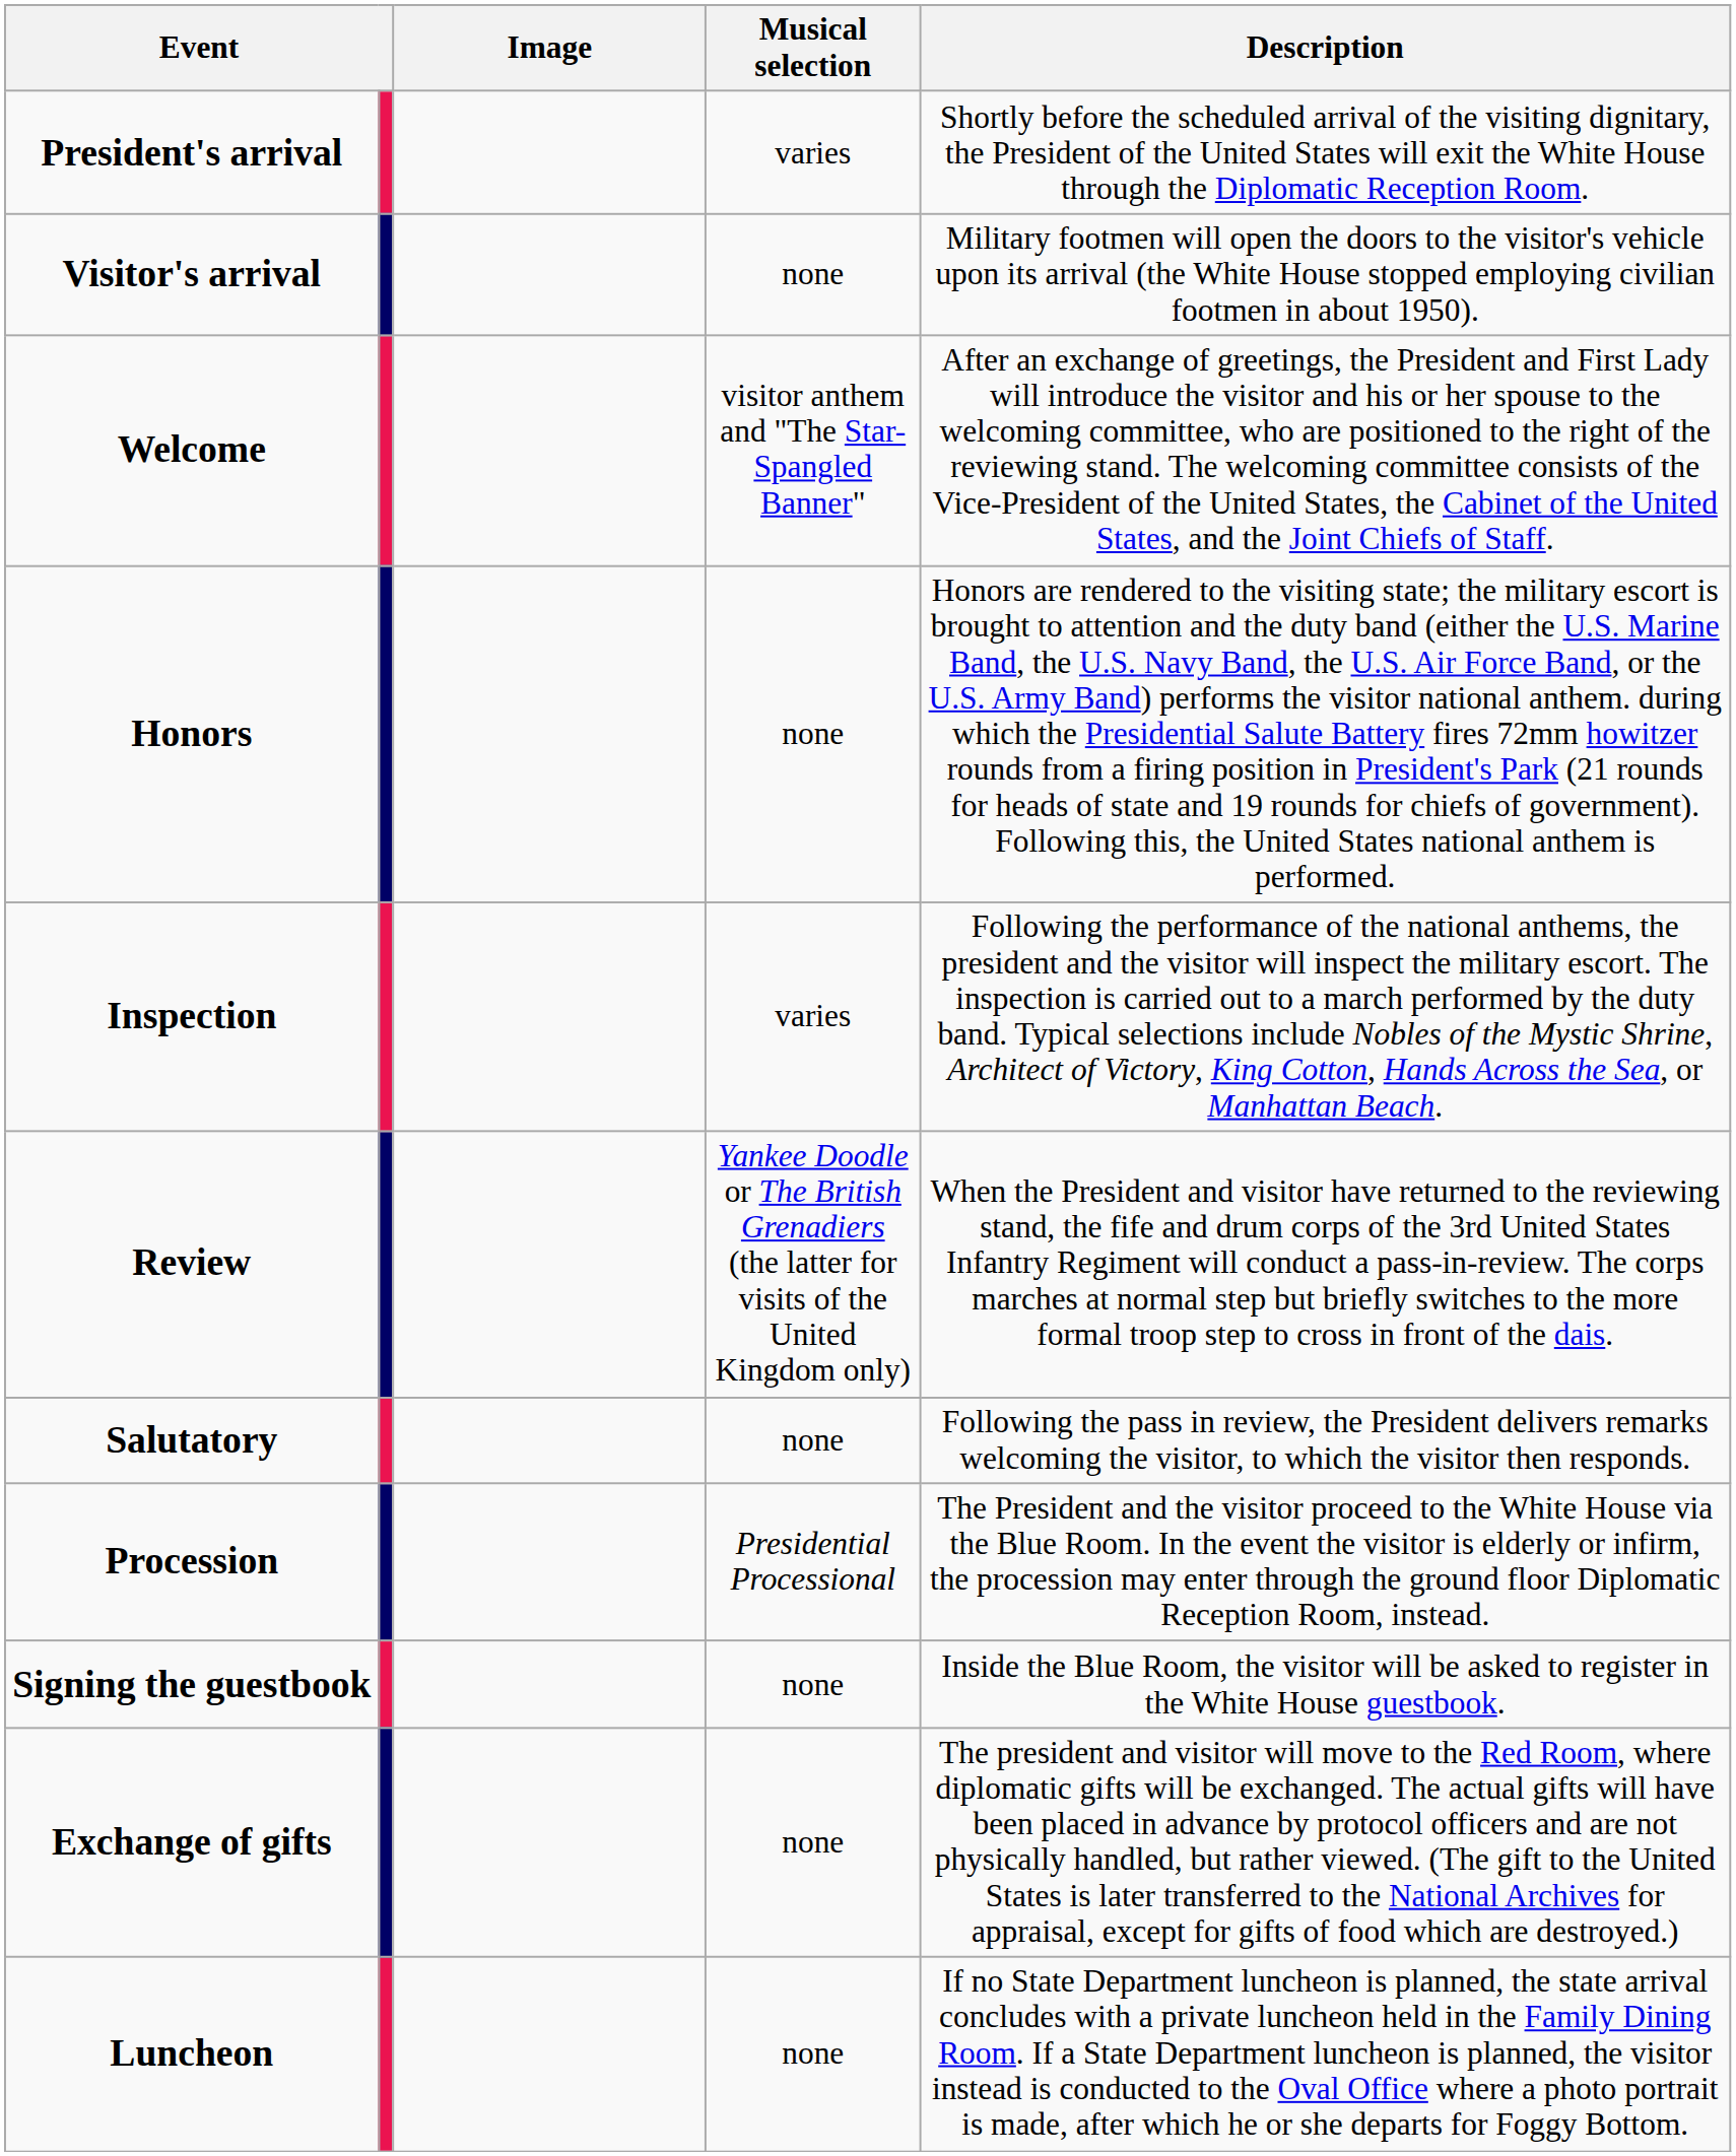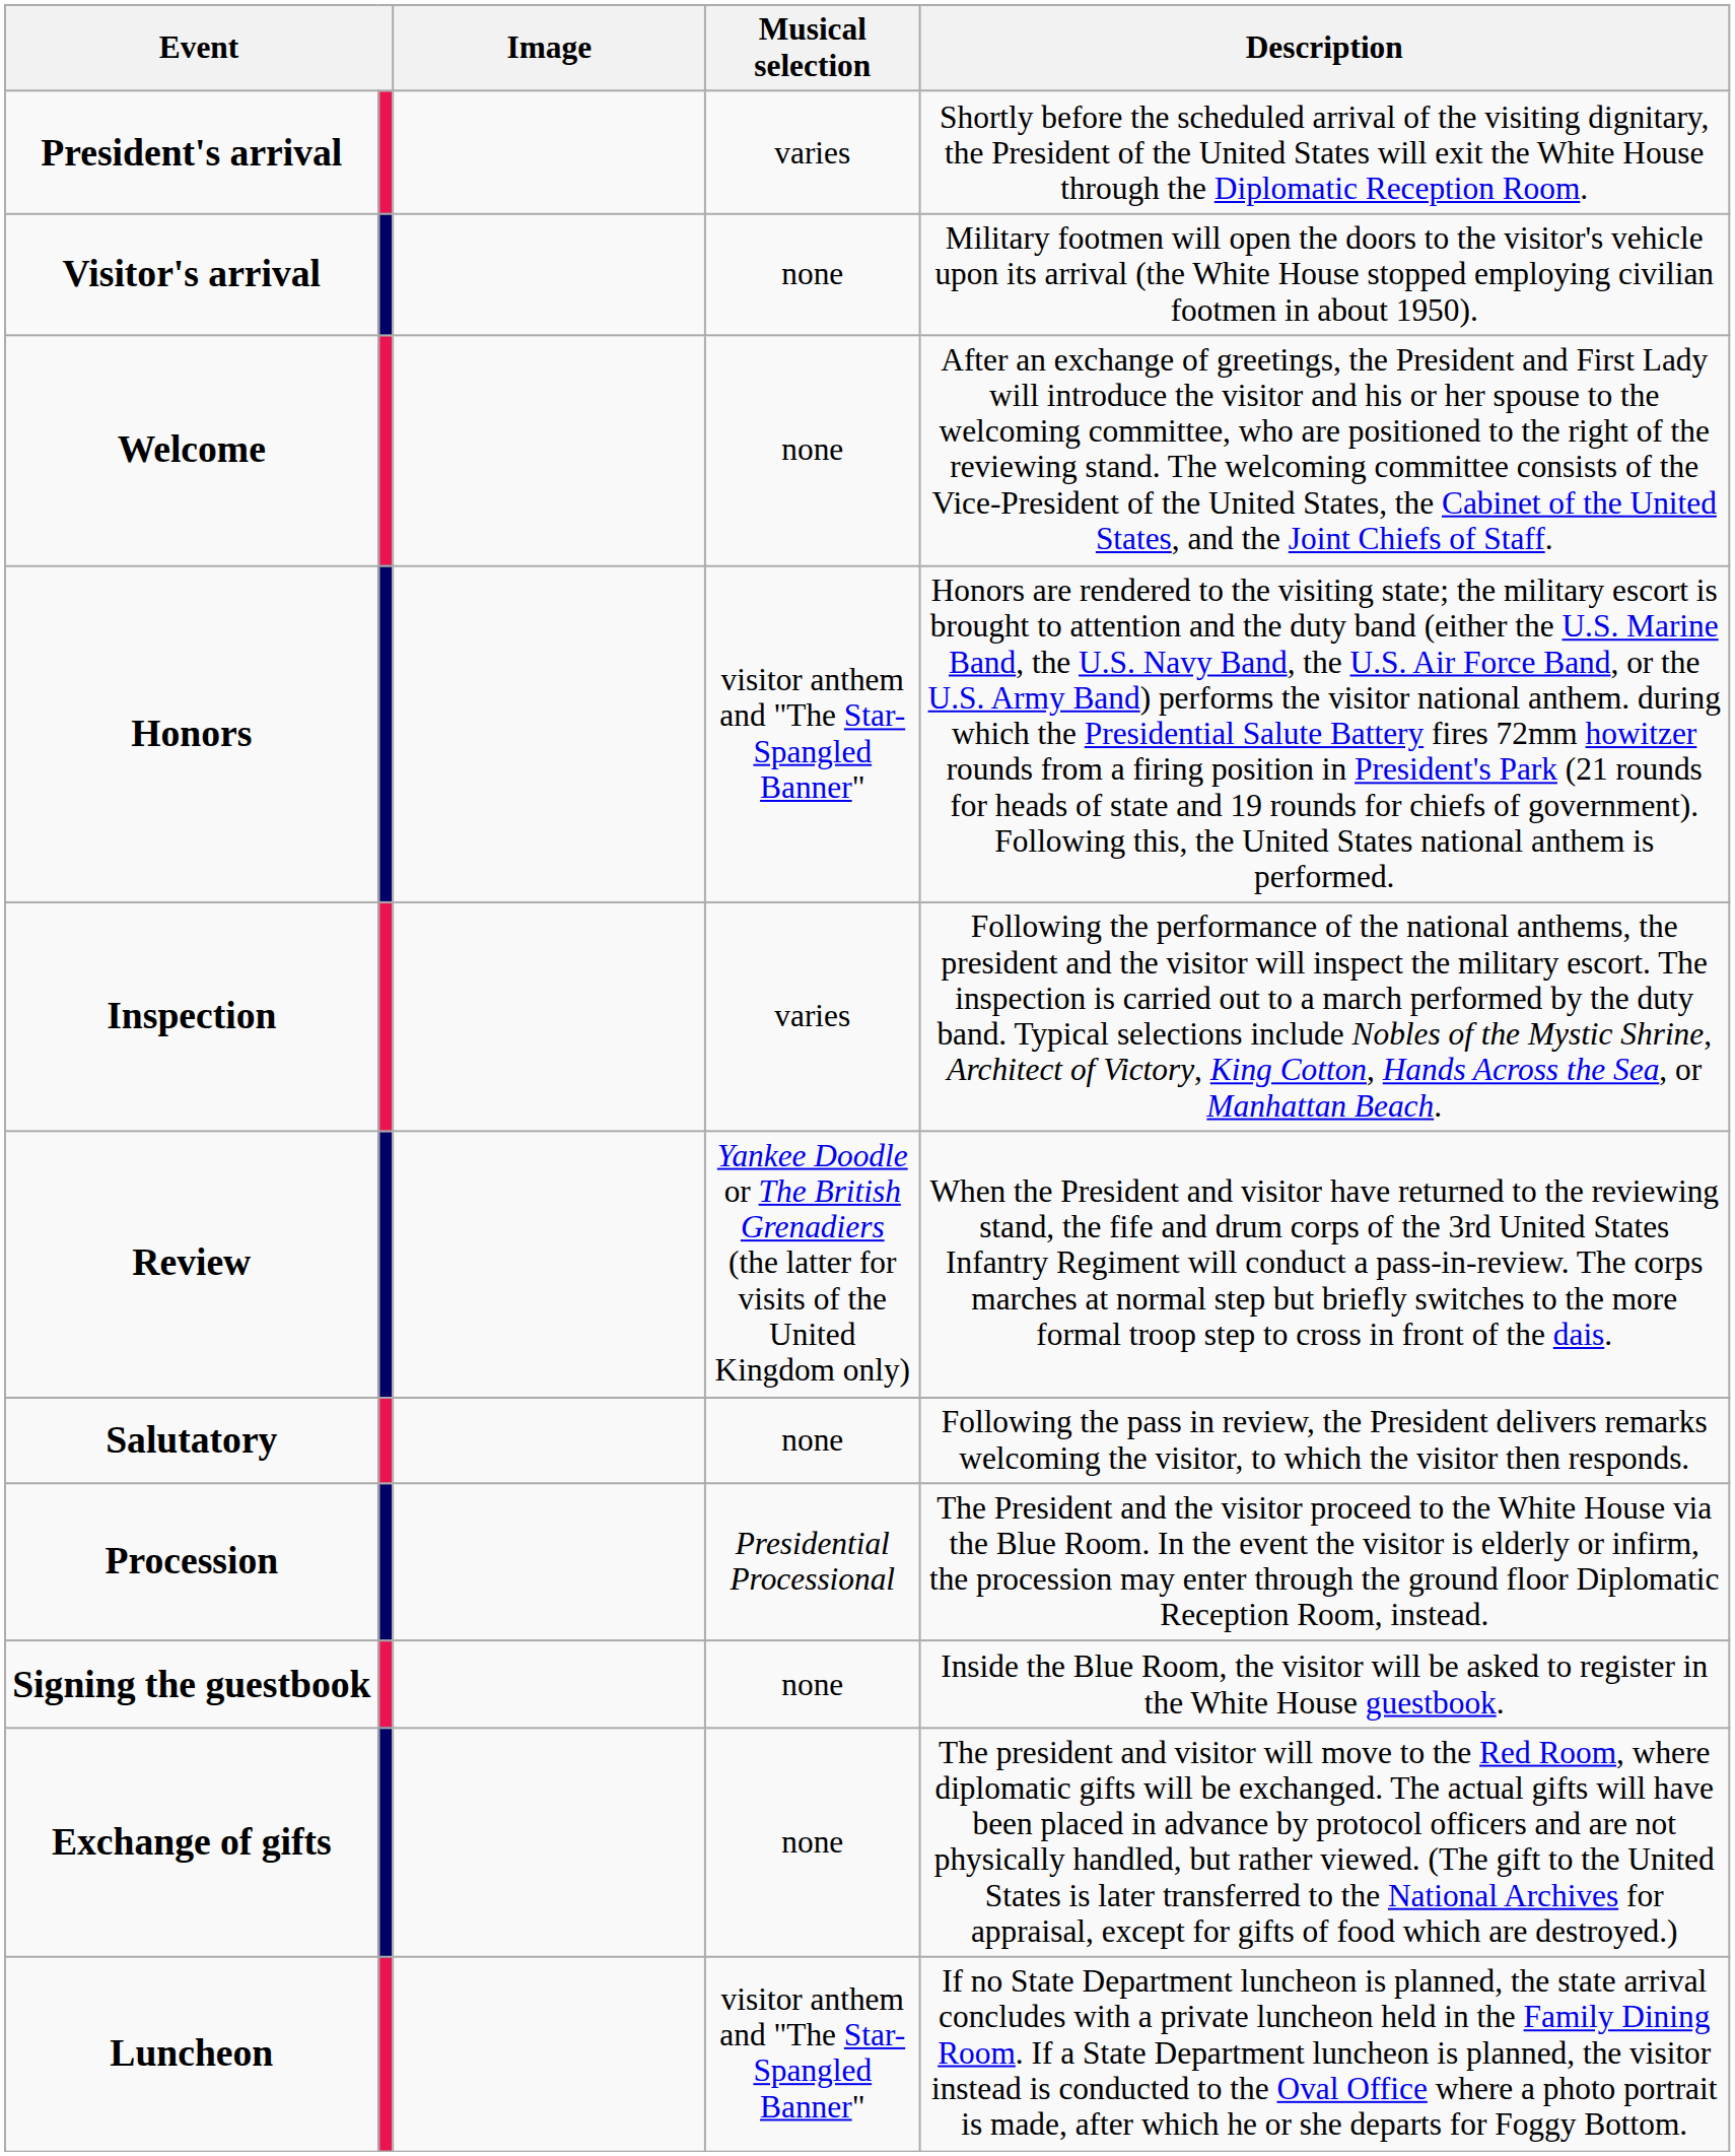Welcome | Musical selection: visitor anthem and "The Star-Spangled Banner" -> none
Honors | Musical selection: none -> visitor anthem and "The Star-Spangled Banner"
Luncheon | Musical selection: none -> visitor anthem and "The Star-Spangled Banner"
